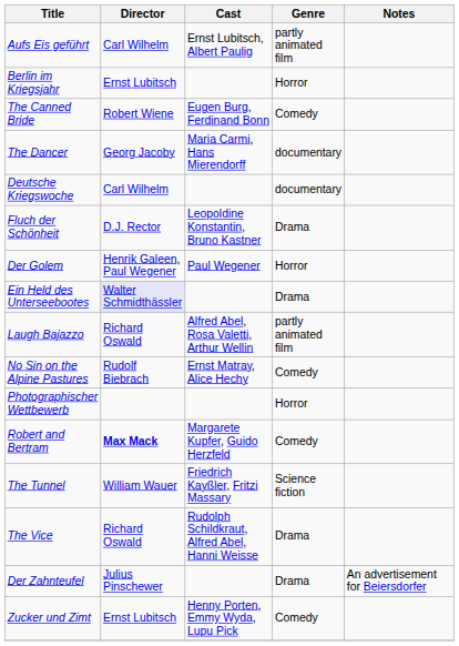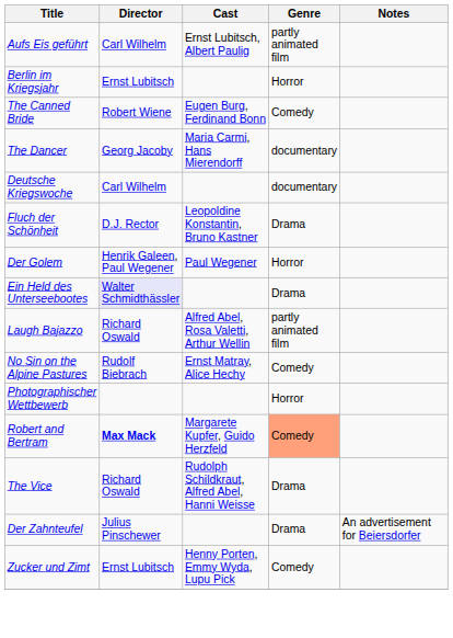Robert and Bertram | Genre: no background -> lightsalmon background
- row: The Tunnel | William Wauer | Friedrich Kayßler, Fritzi Massary | Science fiction
